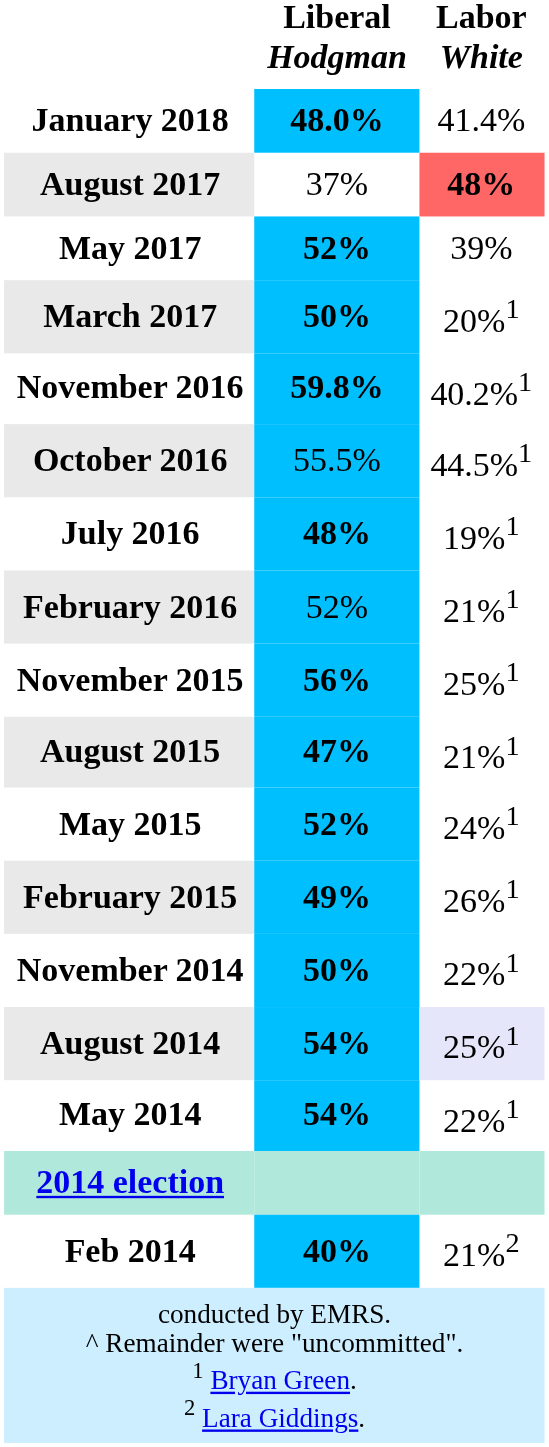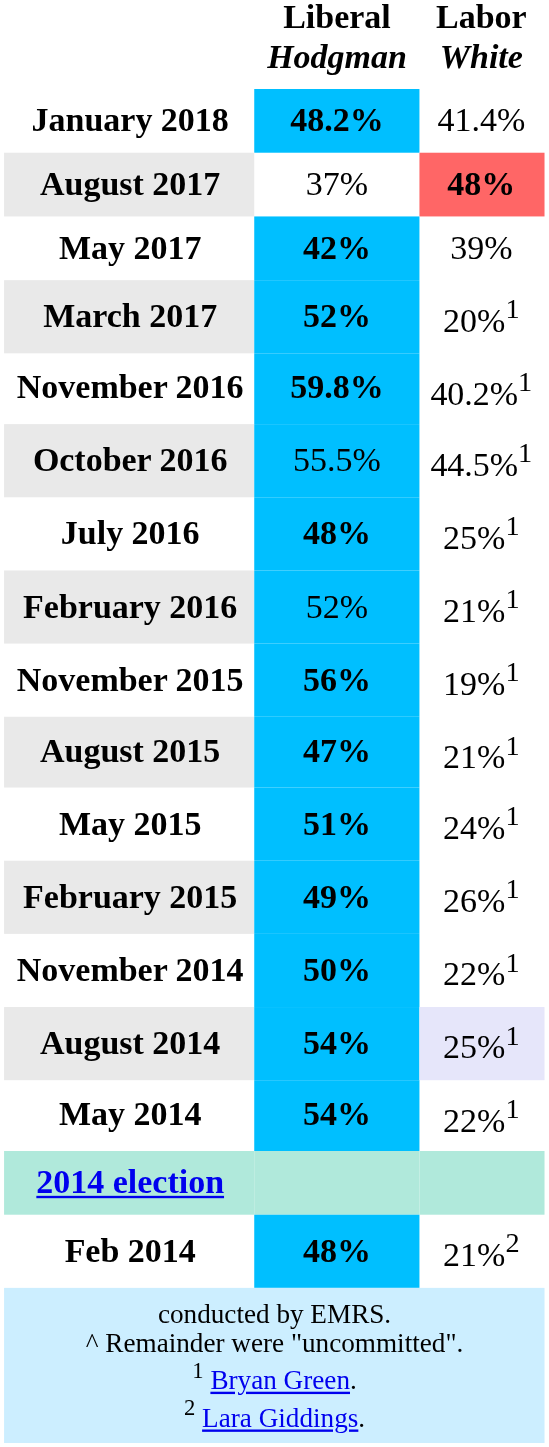January 2018 | Liberal Hodgman: 48.0% -> 48.2%
May 2017 | Liberal Hodgman: 52% -> 42%
March 2017 | Liberal Hodgman: 50% -> 52%
July 2016 | Labor White: 19%1 -> 25%1
November 2015 | Labor White: 25%1 -> 19%1
May 2015 | Liberal Hodgman: 52% -> 51%
Feb 2014 | Liberal Hodgman: 40% -> 48%
